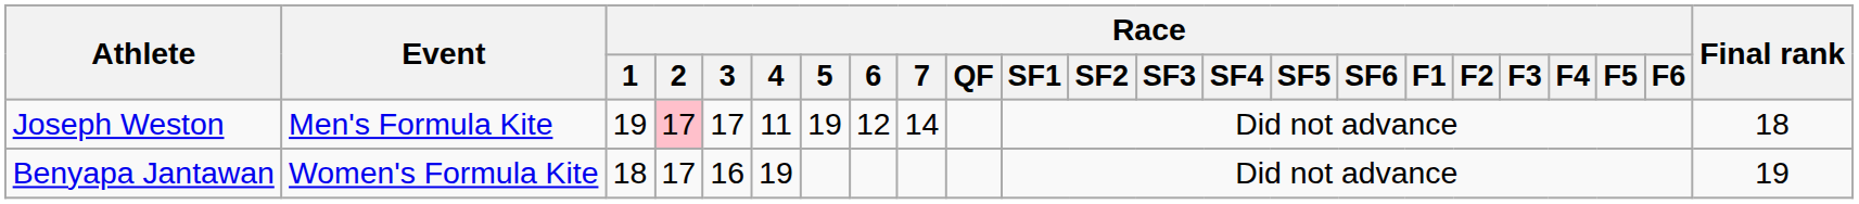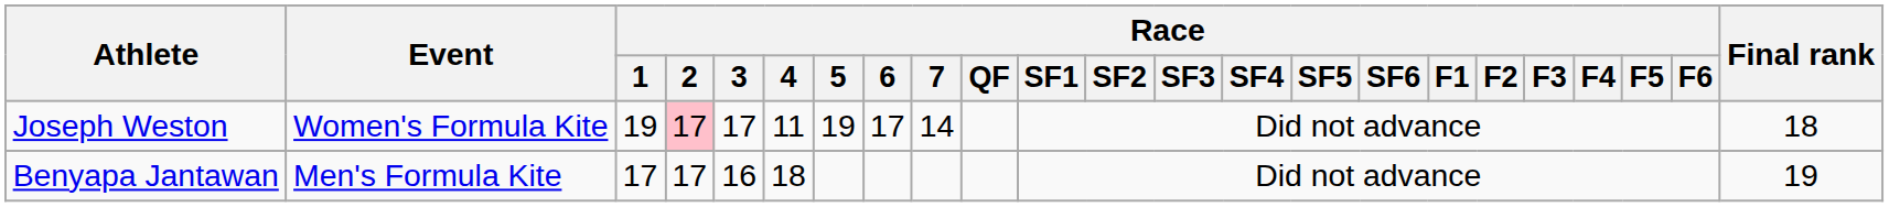Joseph Weston | Event: Men's Formula Kite -> Women's Formula Kite
Joseph Weston | Race / 6: 12 -> 17
Benyapa Jantawan | Event: Women's Formula Kite -> Men's Formula Kite
Benyapa Jantawan | Race / 1: 18 -> 17
Benyapa Jantawan | Race / 4: 19 -> 18
